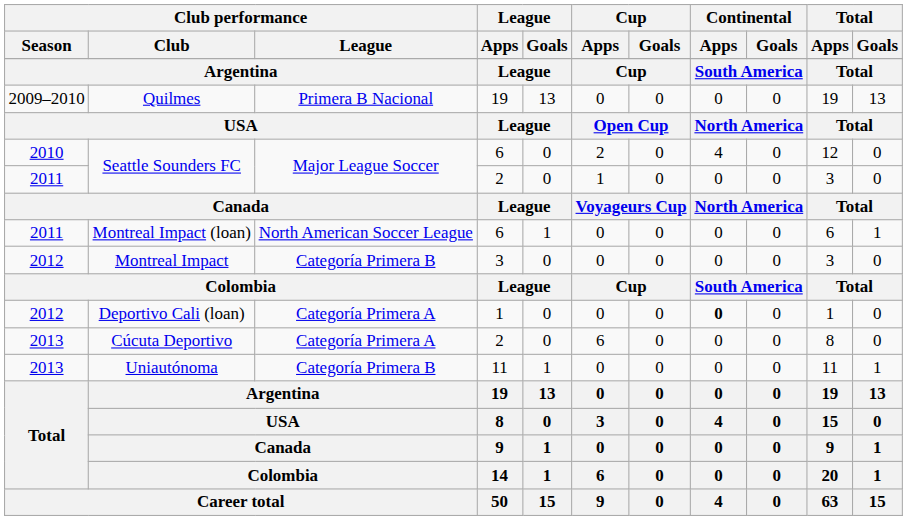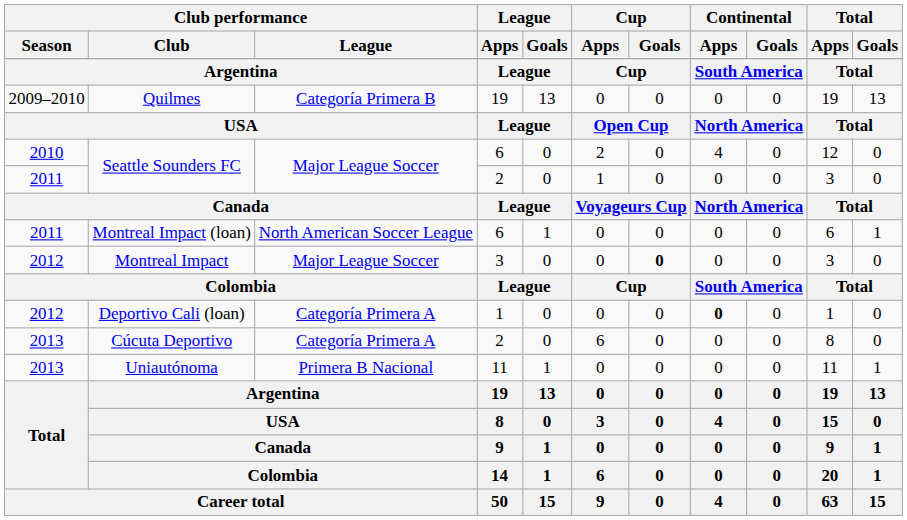Quilmes | Club performance / League: Primera B Nacional -> Categoría Primera B
Montreal Impact | Club performance / League: Categoría Primera B -> Major League Soccer
Montreal Impact | Cup / Goals: normal -> bold
Uniautónoma | Club performance / League: Categoría Primera B -> Primera B Nacional
